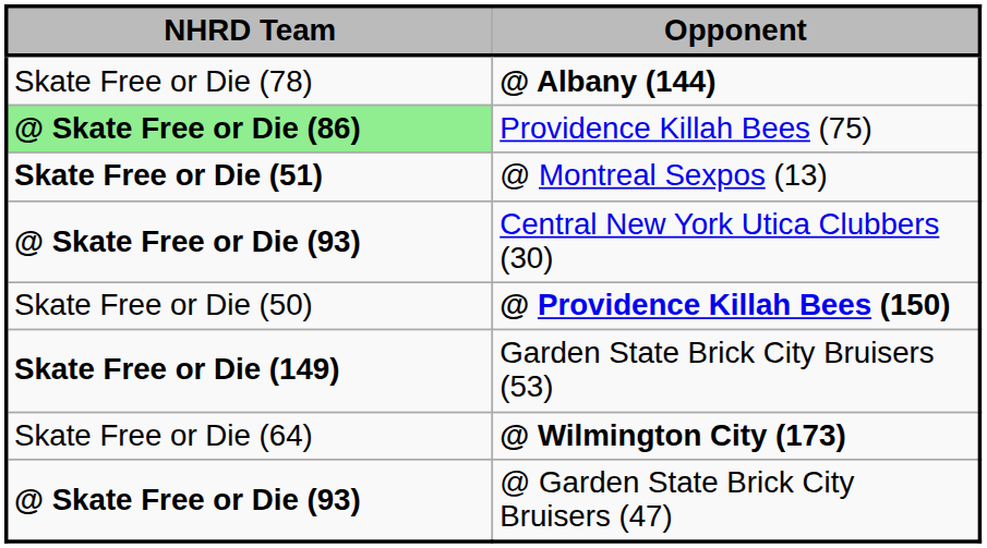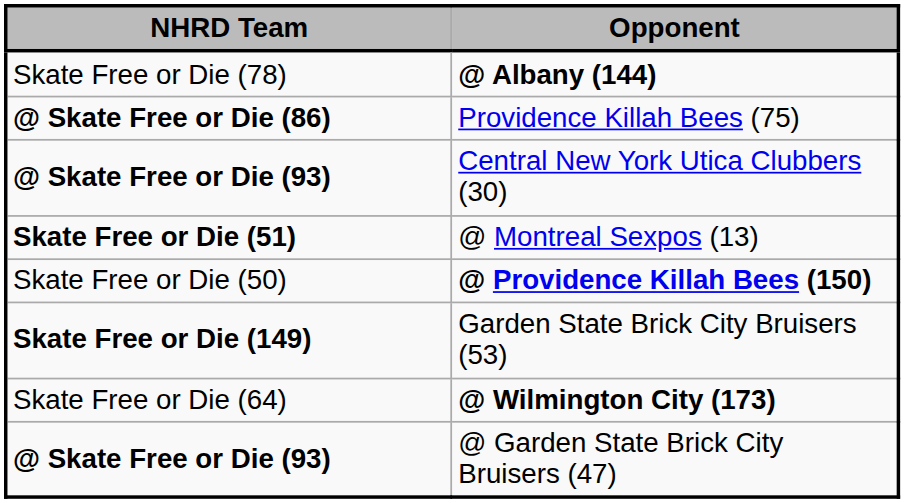Providence Killah Bees (75) | NHRD Team: lightgreen background -> no background
rows swapped: @ Montreal Sexpos (13) <-> Central New York Utica Clubbers (30)
